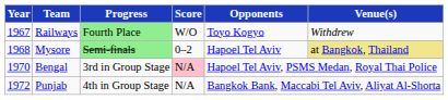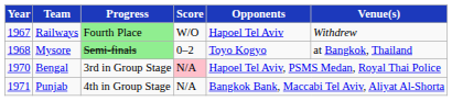Railways | Opponents: Toyo Kogyo -> Hapoel Tel Aviv
Mysore | Opponents: Hapoel Tel Aviv -> Toyo Kogyo
Mysore | Venue(s): khaki background -> no background
Punjab | Year: 1972 -> 1971
